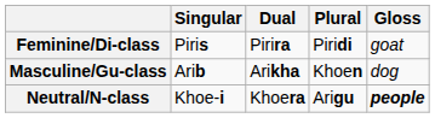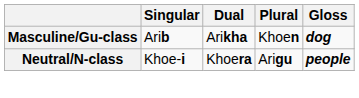- row: Feminine/Di-class | Piris | Pirira | Piridi | goat
Masculine/Gu-class | Gloss: normal -> bold
